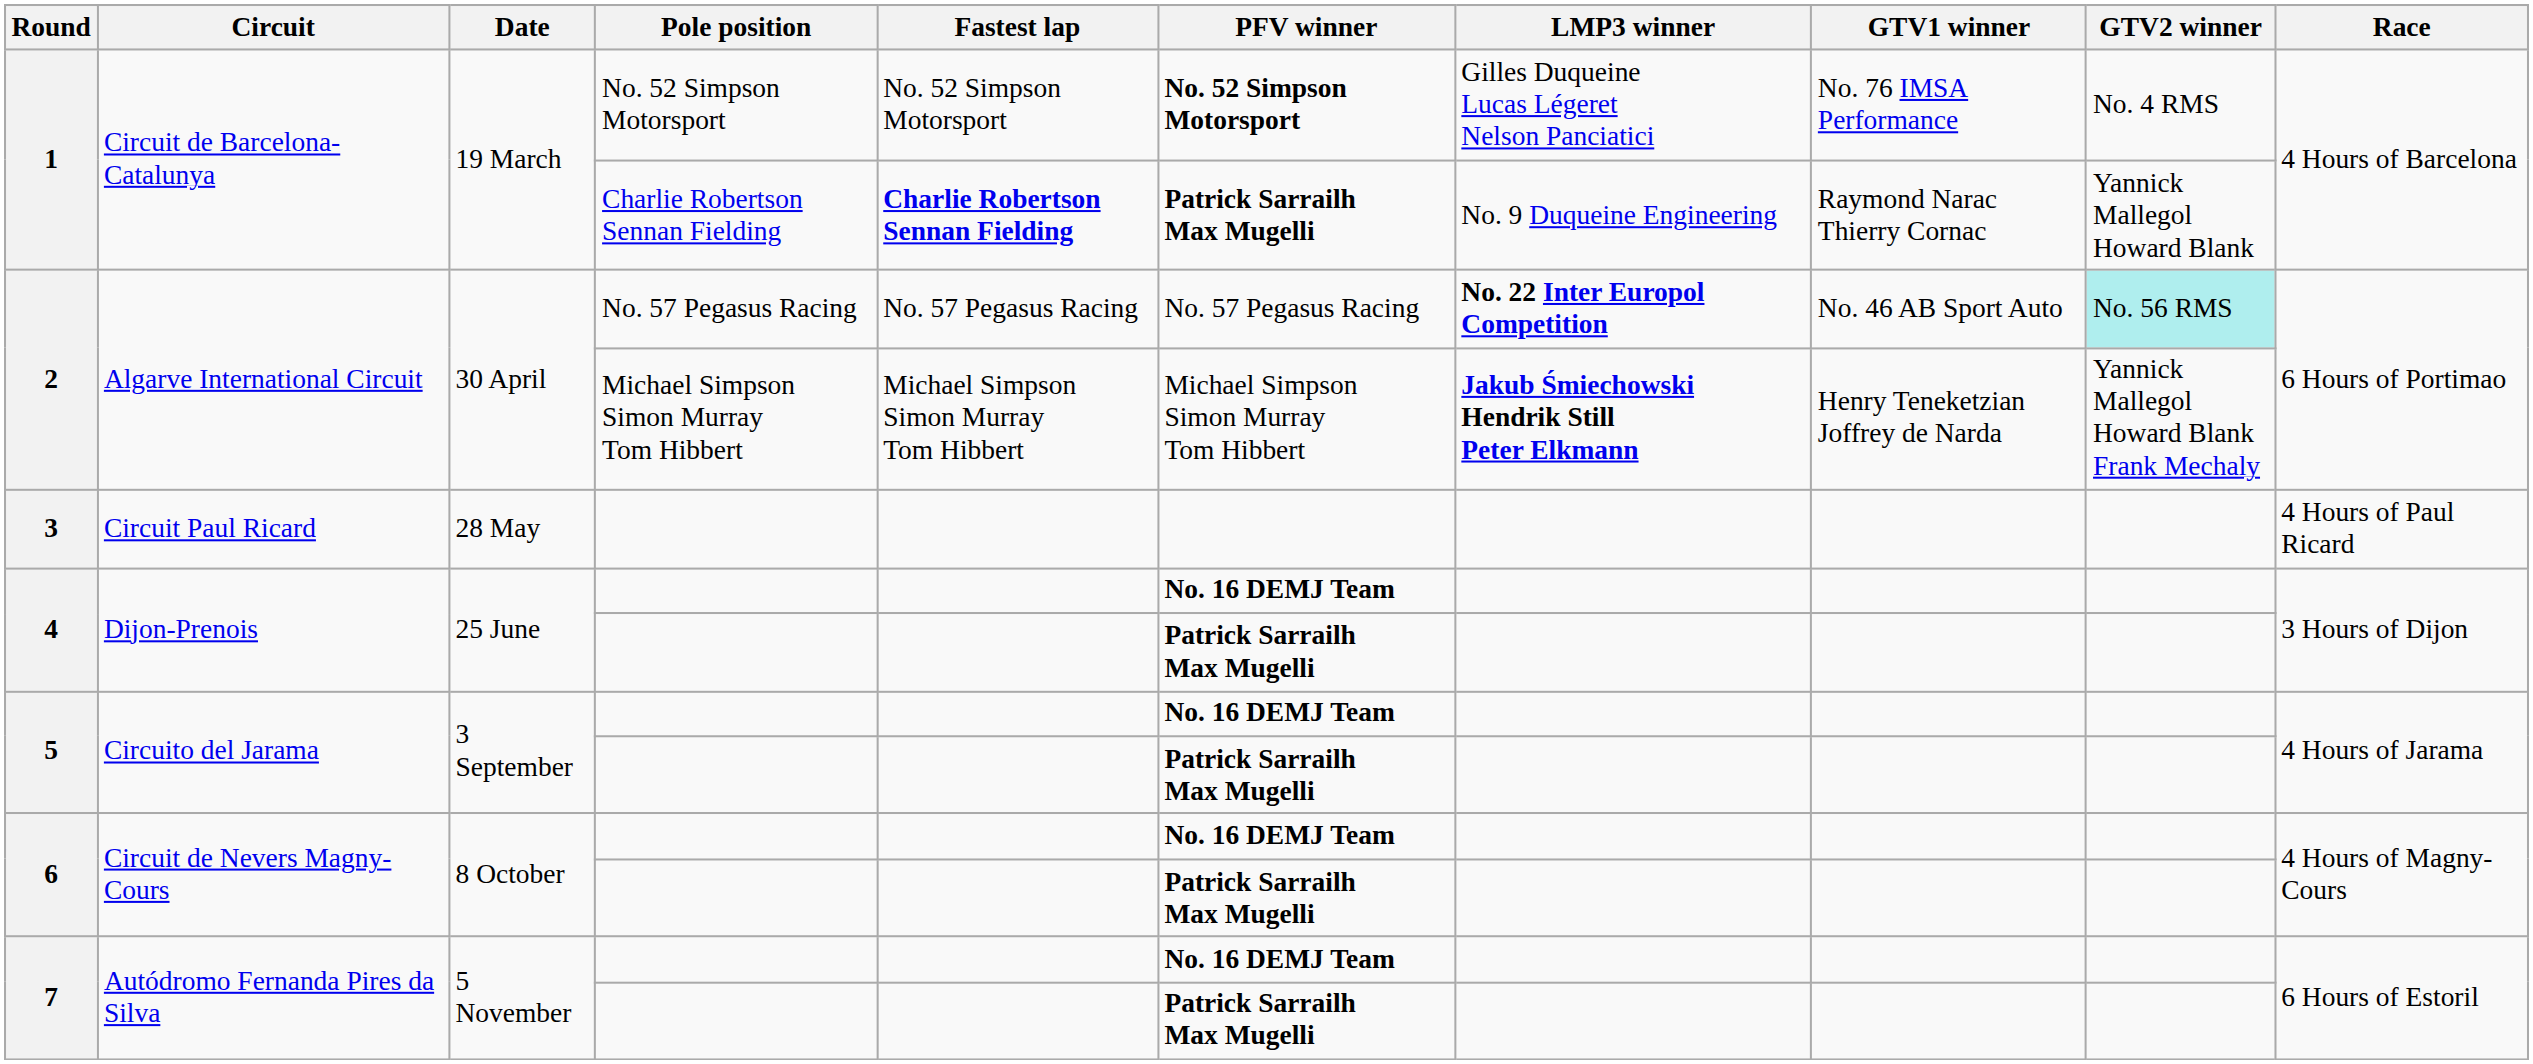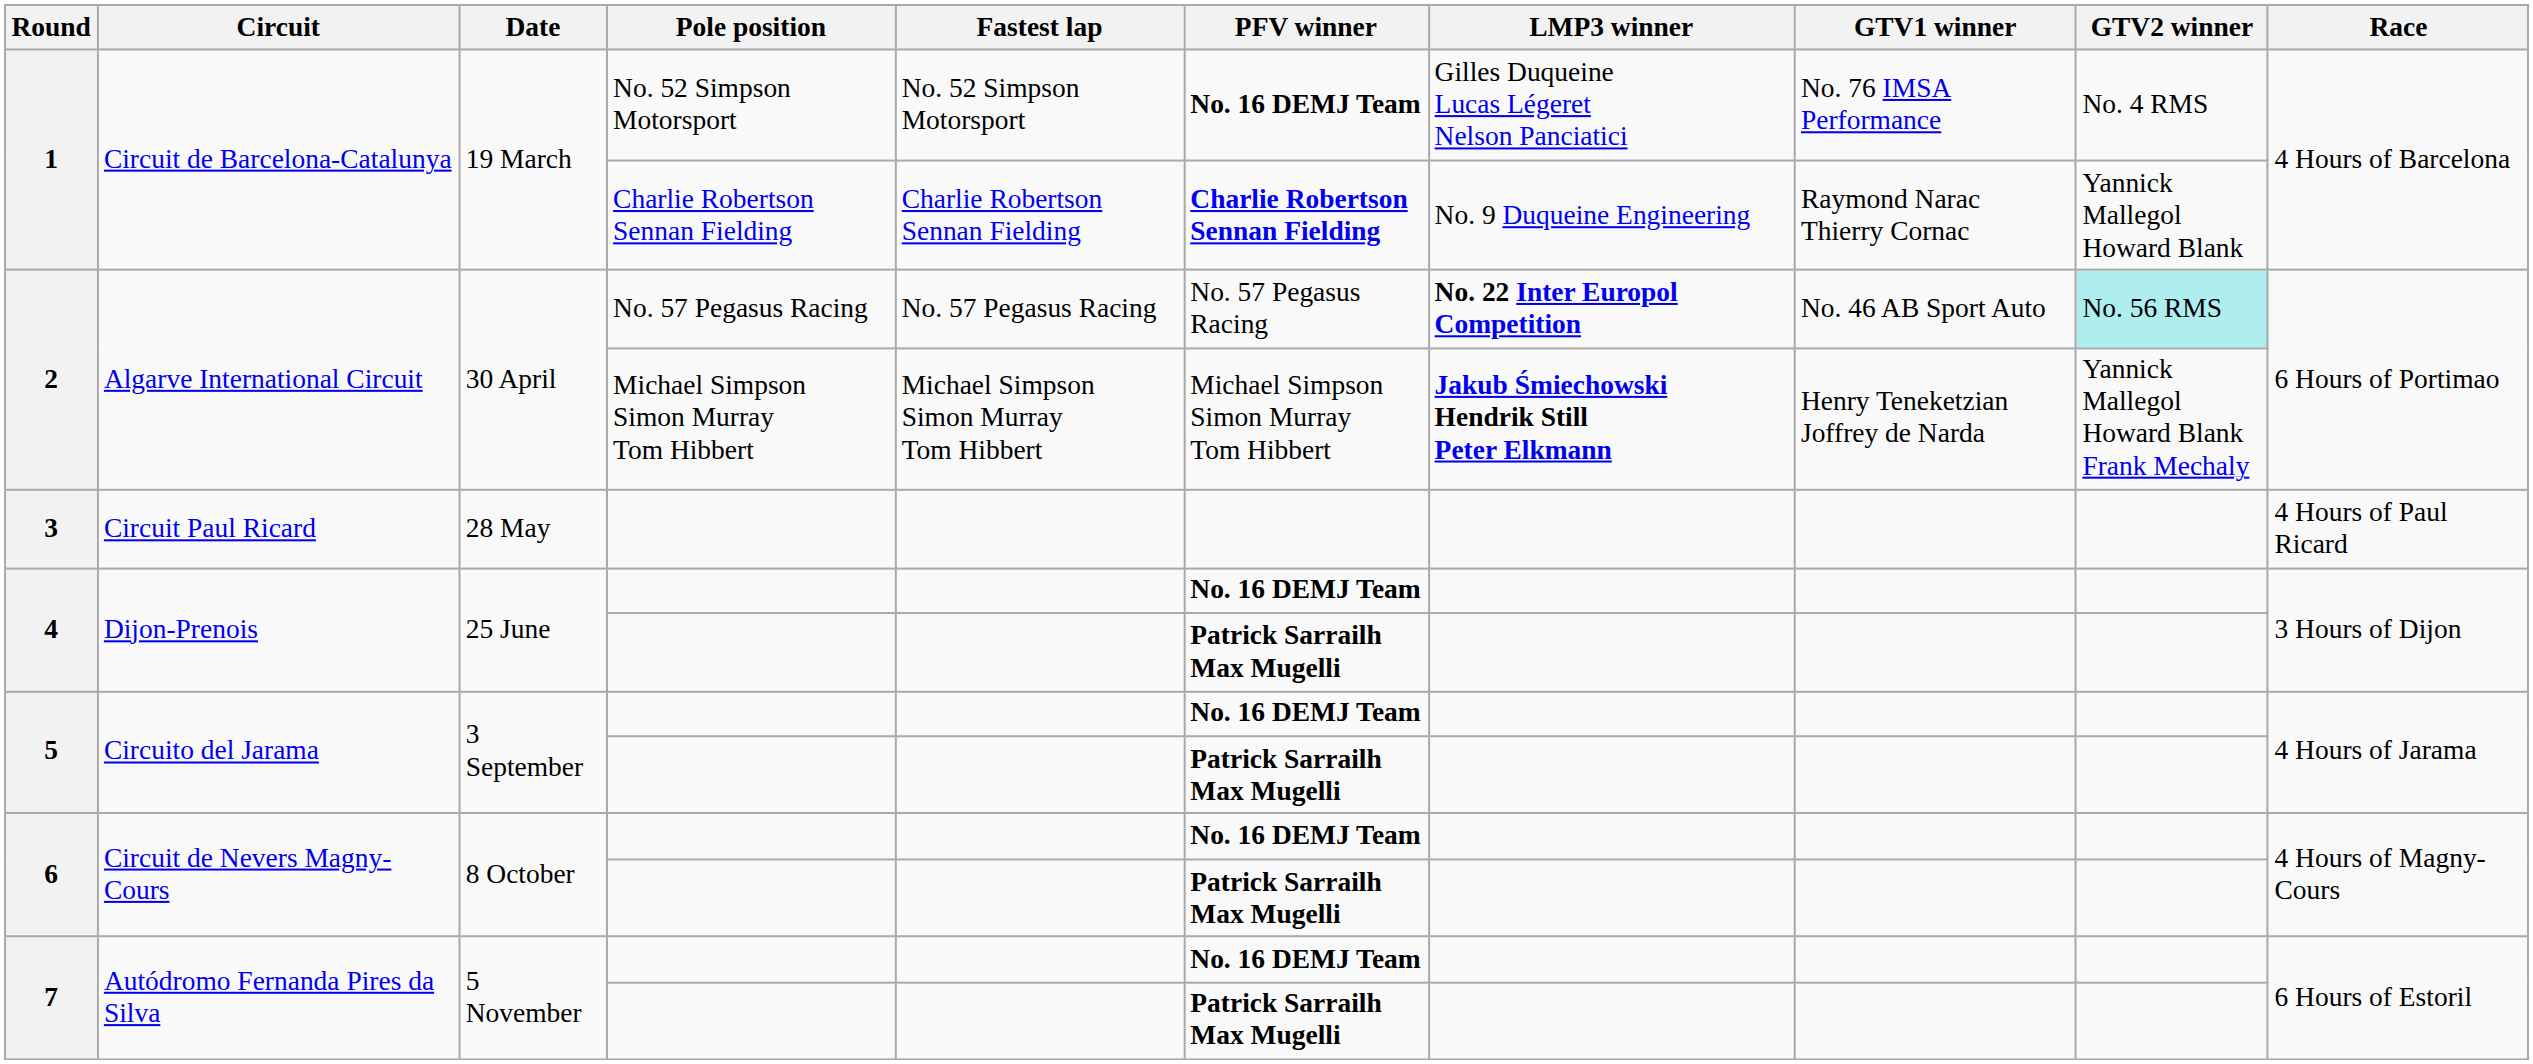1 / No. 52 Simpson Motorsport | PFV winner: No. 52 Simpson Motorsport -> No. 16 DEMJ Team
1 / Charlie Robertson Sennan Fielding | Fastest lap: bold -> normal
1 / Charlie Robertson Sennan Fielding | PFV winner: Patrick Sarrailh Max Mugelli -> Charlie Robertson Sennan Fielding
